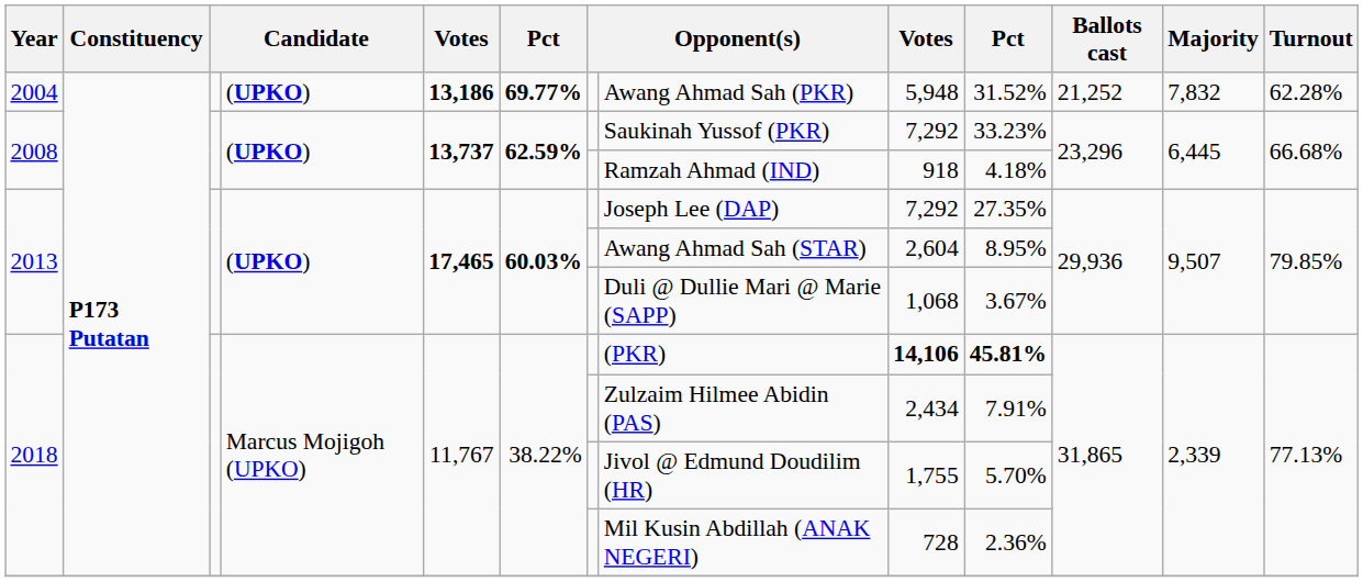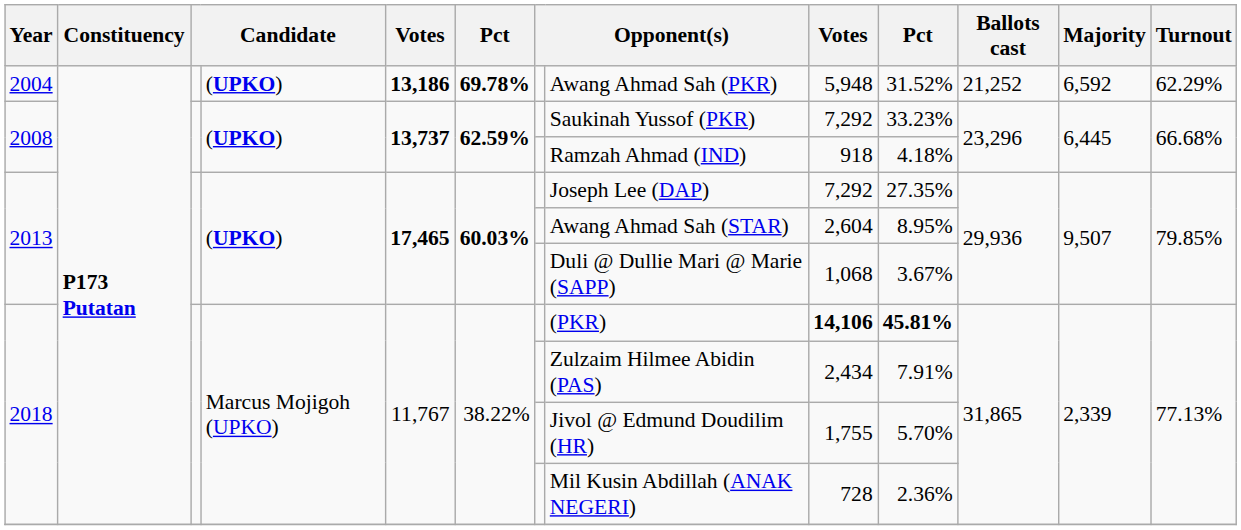2004 | column 6: 69.77% -> 69.78%
2004 | Majority: 7,832 -> 6,592
2004 | Turnout: 62.28% -> 62.29%
